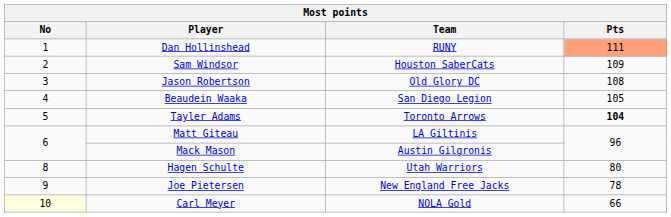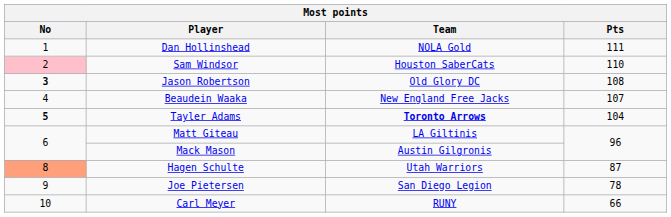Dan Hollinshead | Team: RUNY -> NOLA Gold
Dan Hollinshead | Pts: lightsalmon background -> no background
Sam Windsor | No: no background -> pink background
Sam Windsor | Pts: 109 -> 110
Jason Robertson | No: normal -> bold
Beaudein Waaka | Team: San Diego Legion -> New England Free Jacks
Beaudein Waaka | Pts: 105 -> 107
Tayler Adams | No: normal -> bold
Tayler Adams | Team: normal -> bold
Tayler Adams | Pts: bold -> normal
Hagen Schulte | No: no background -> lightsalmon background
Hagen Schulte | Pts: 80 -> 87
Joe Pietersen | Team: New England Free Jacks -> San Diego Legion
Carl Meyer | No: lightyellow background -> no background
Carl Meyer | Team: NOLA Gold -> RUNY
